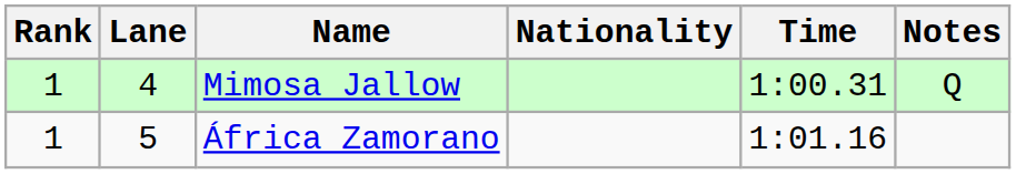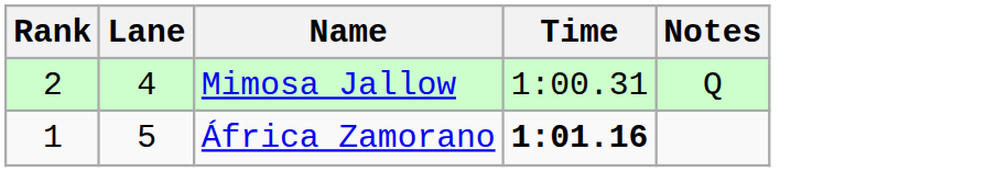- column: Nationality
Mimosa Jallow | Rank: 1 -> 2
África Zamorano | Time: normal -> bold
